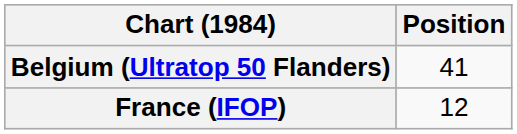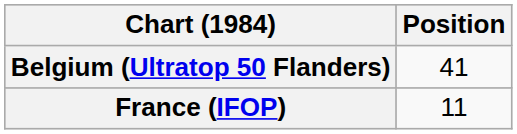France (IFOP) | Position: 12 -> 11
